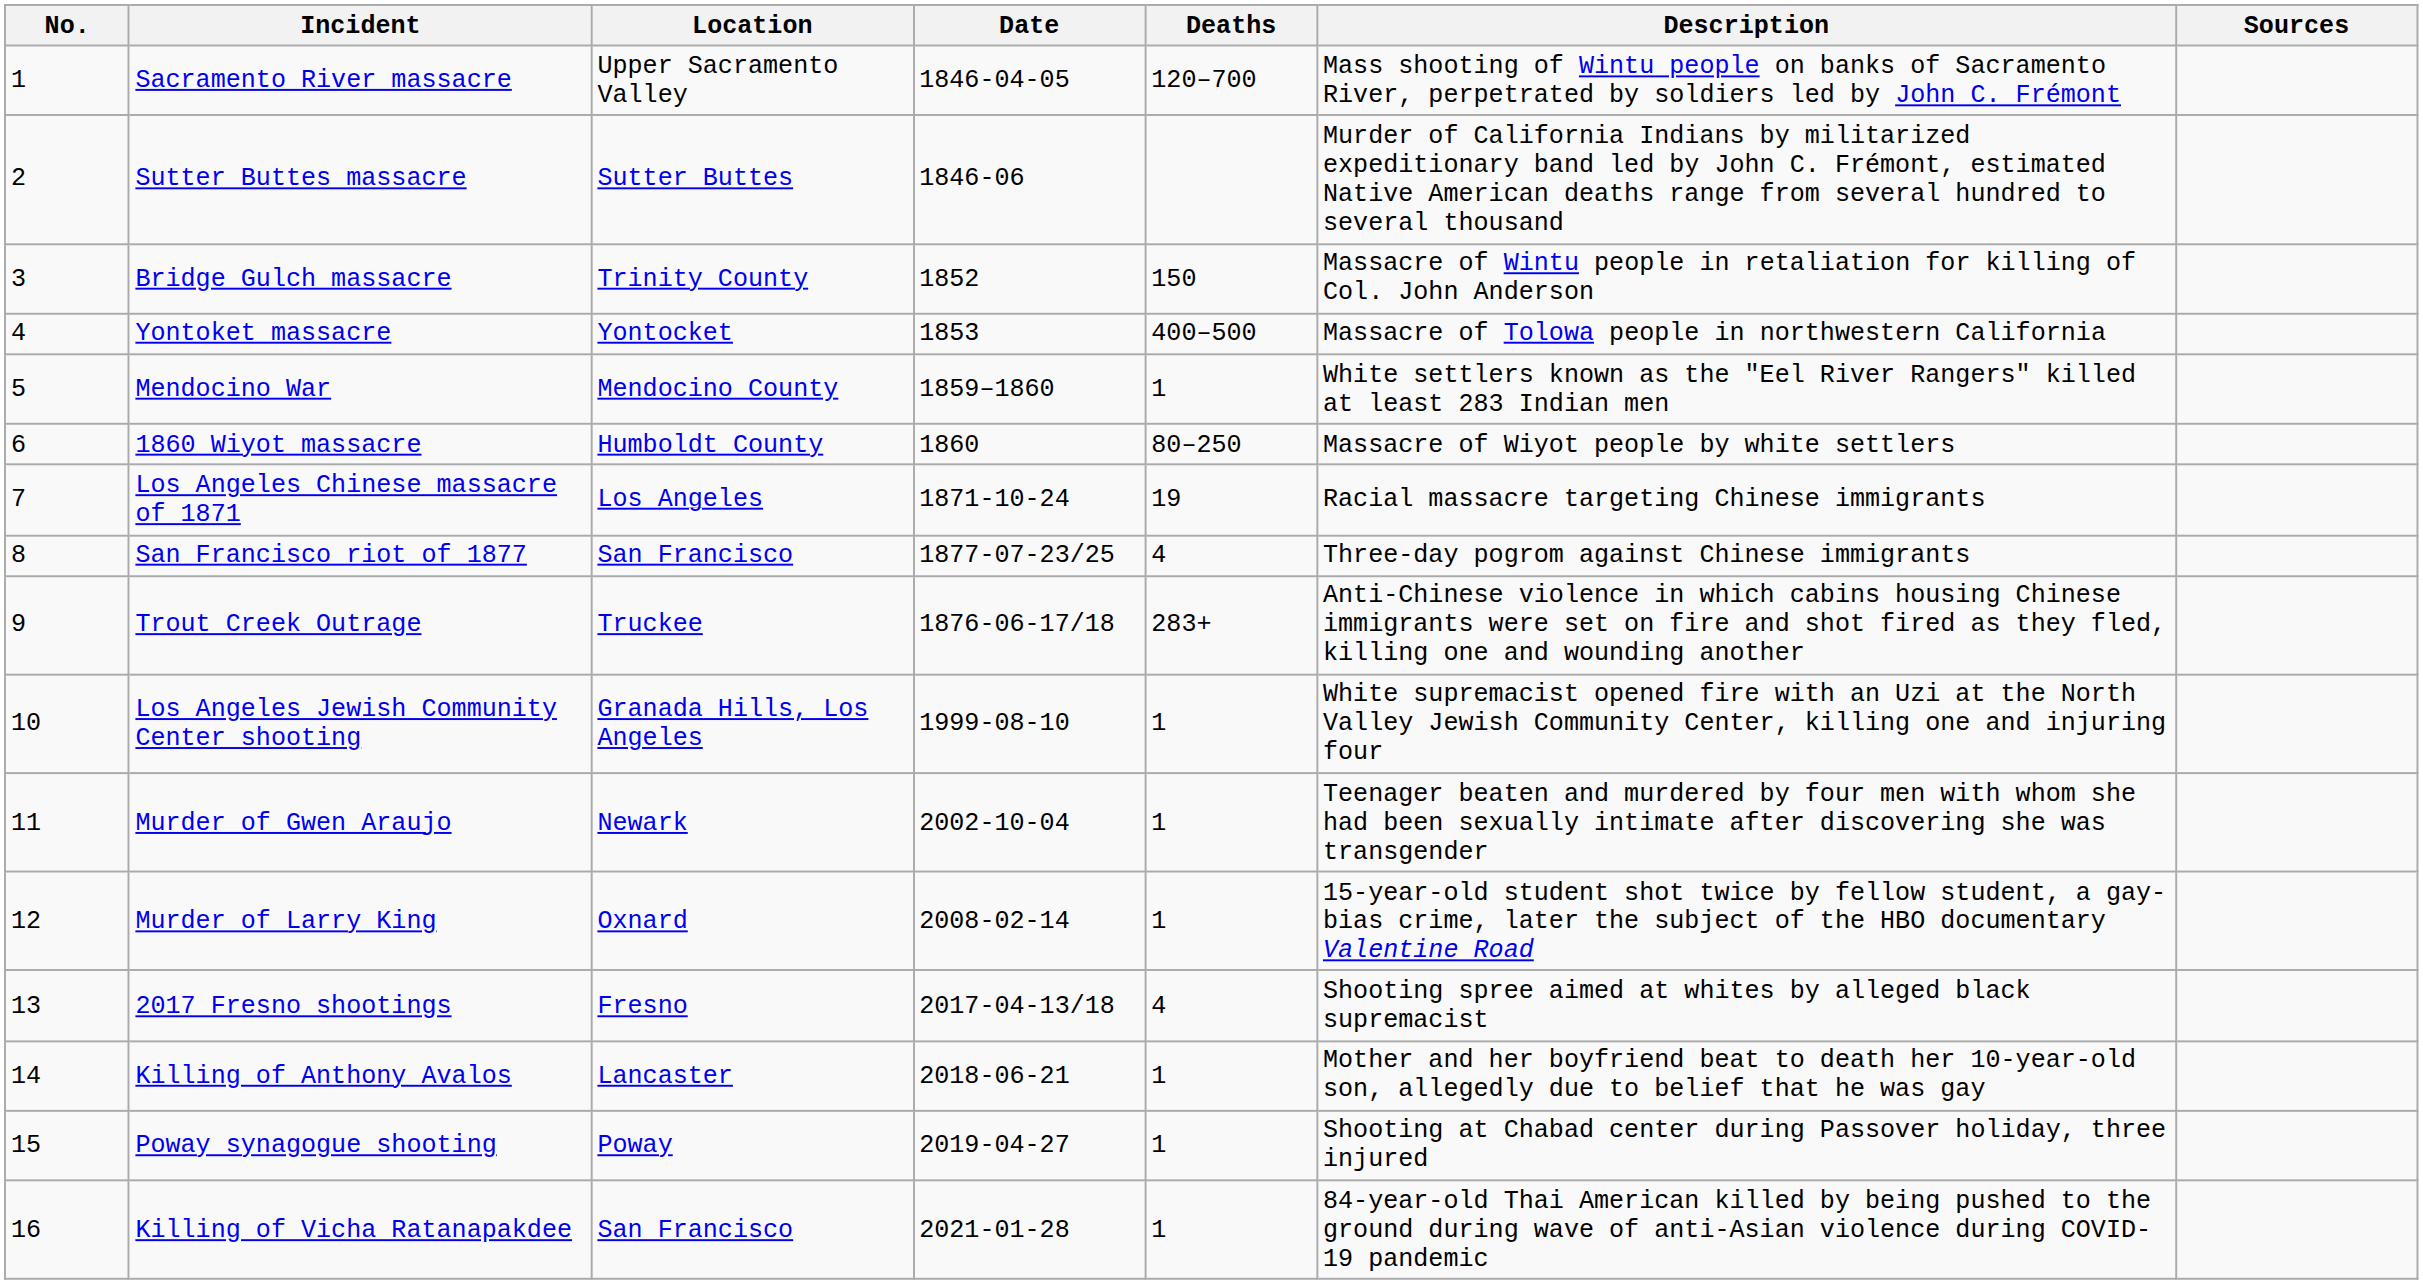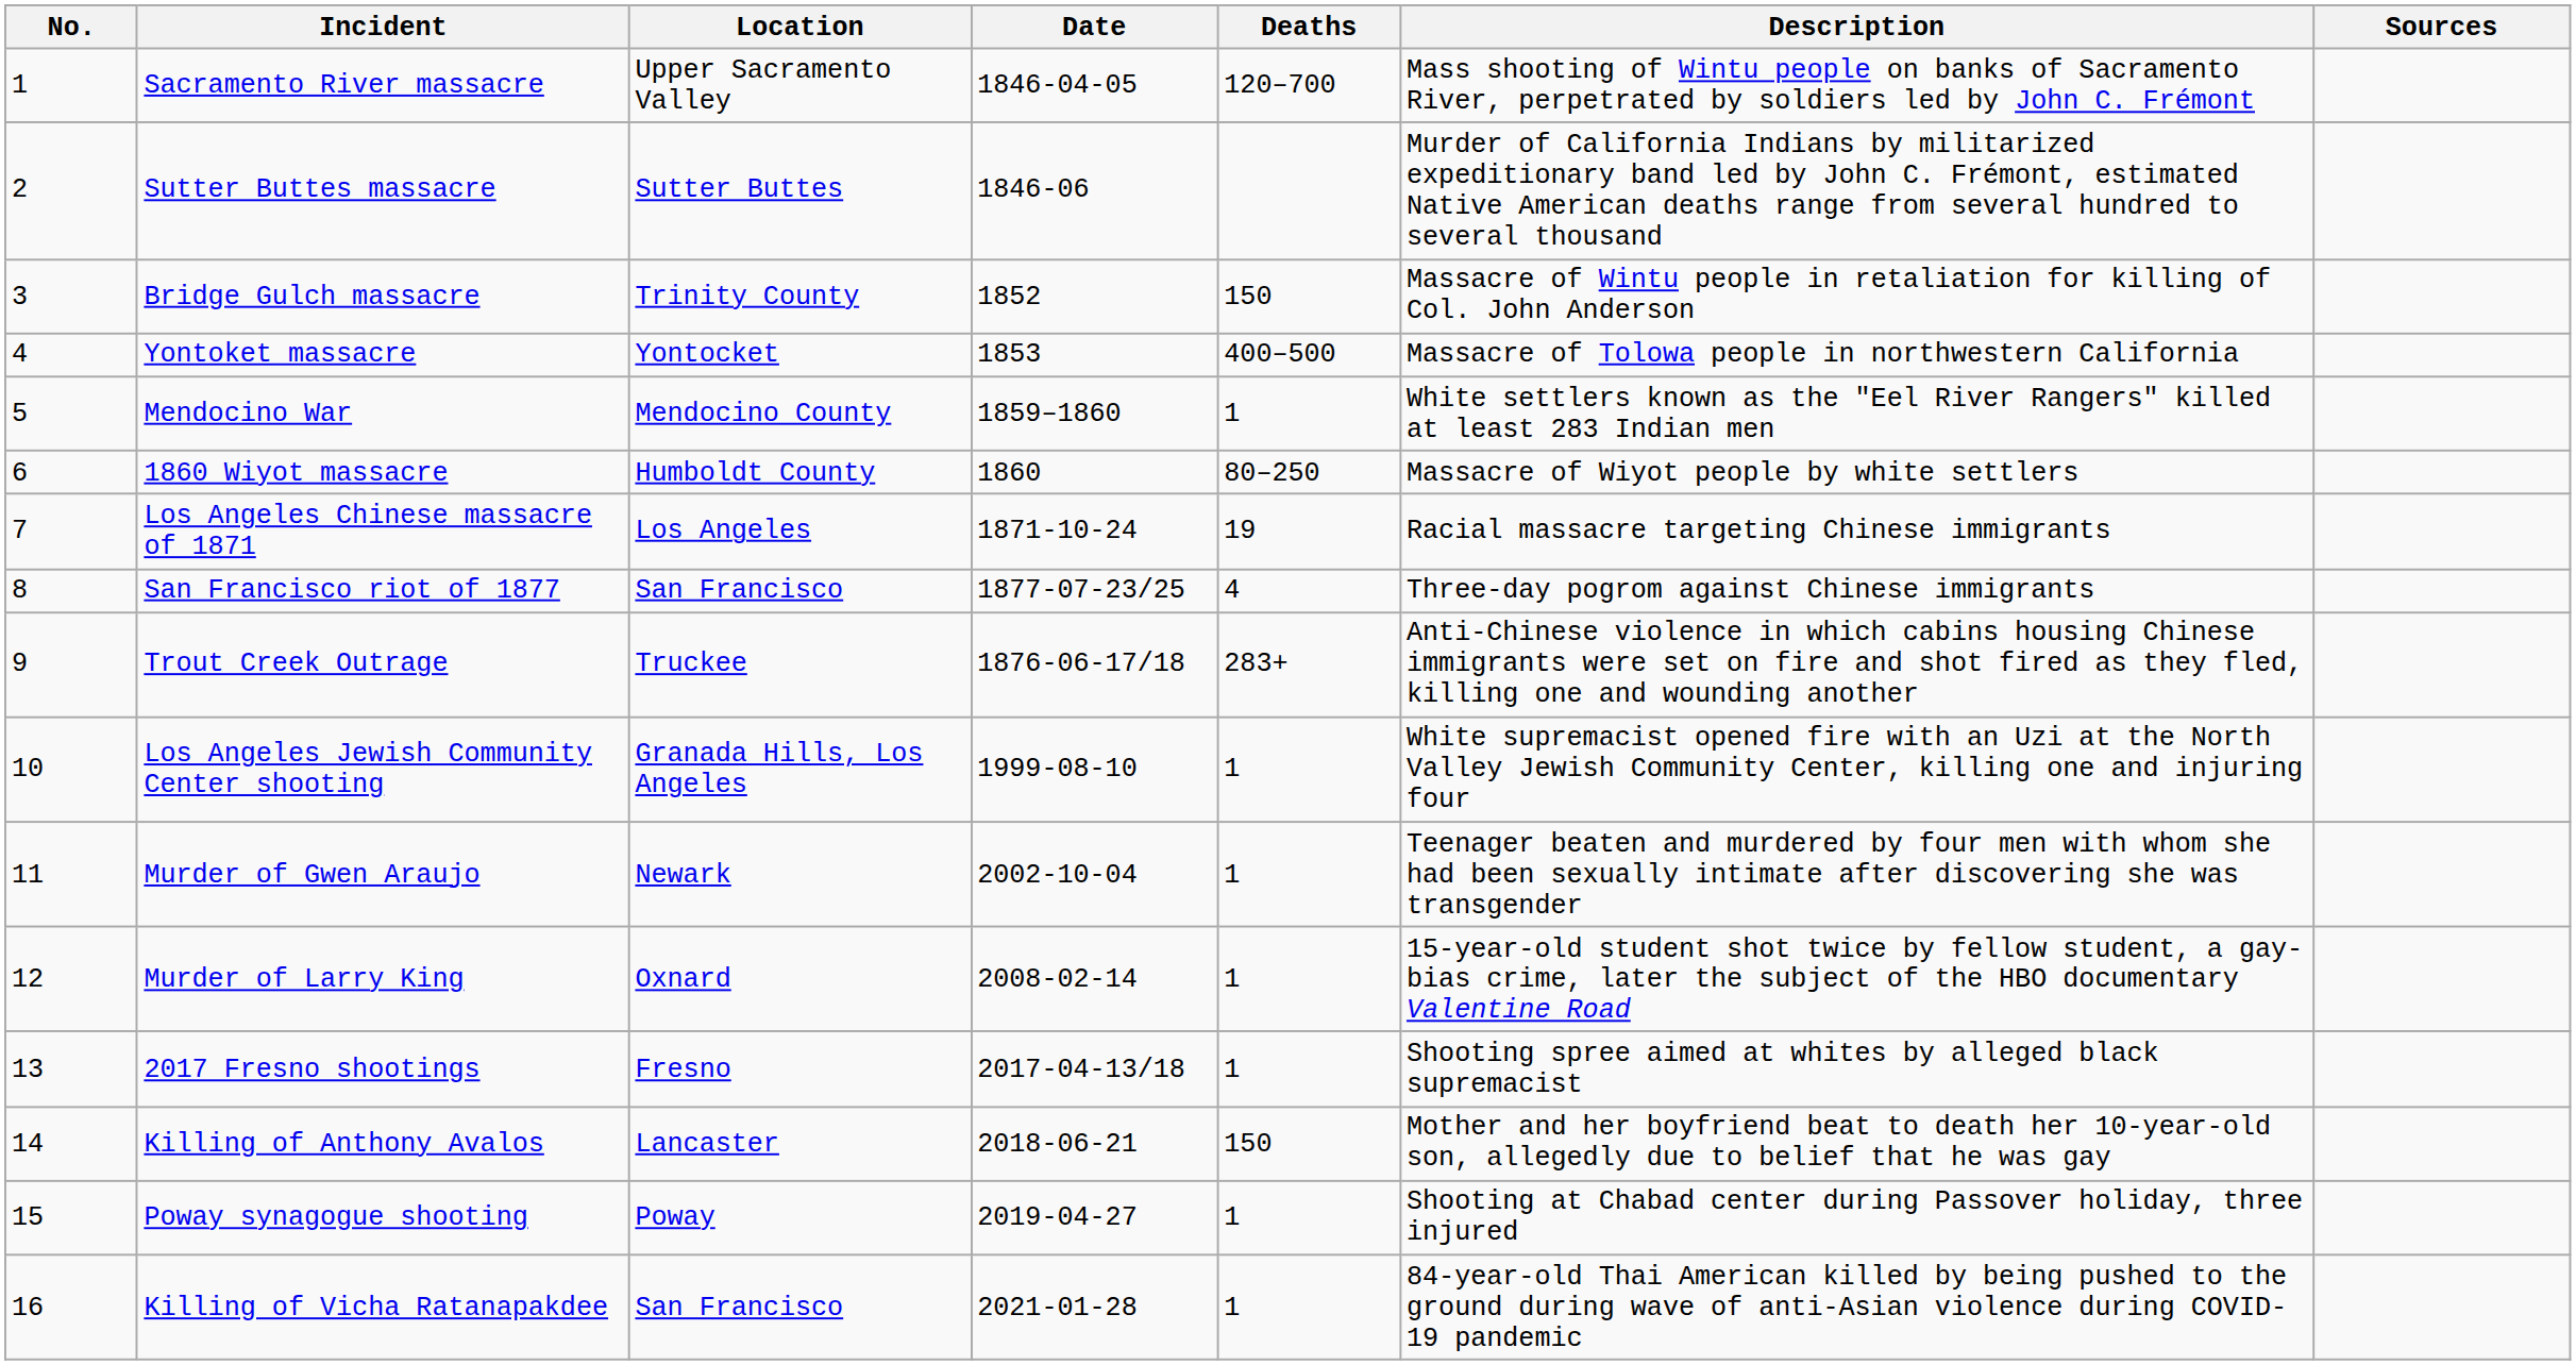2017 Fresno shootings | Deaths: 4 -> 1
Killing of Anthony Avalos | Deaths: 1 -> 150
